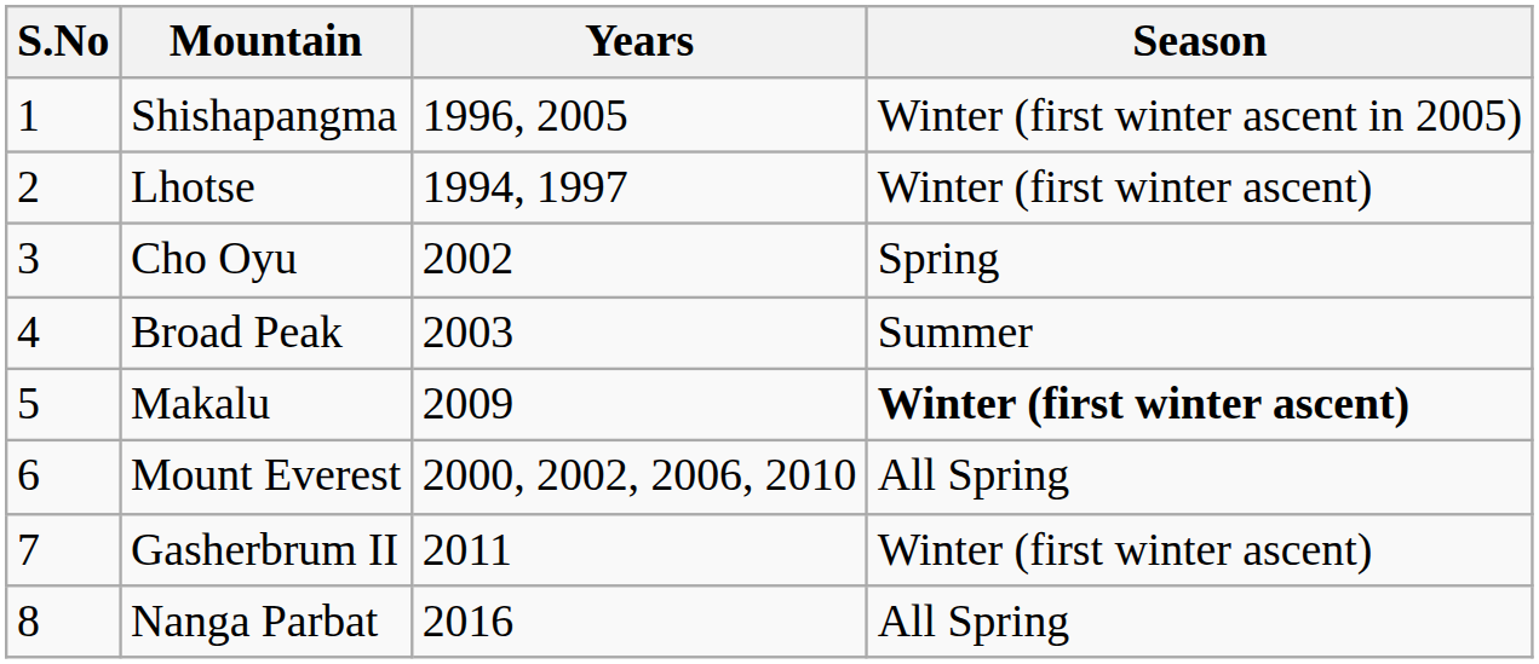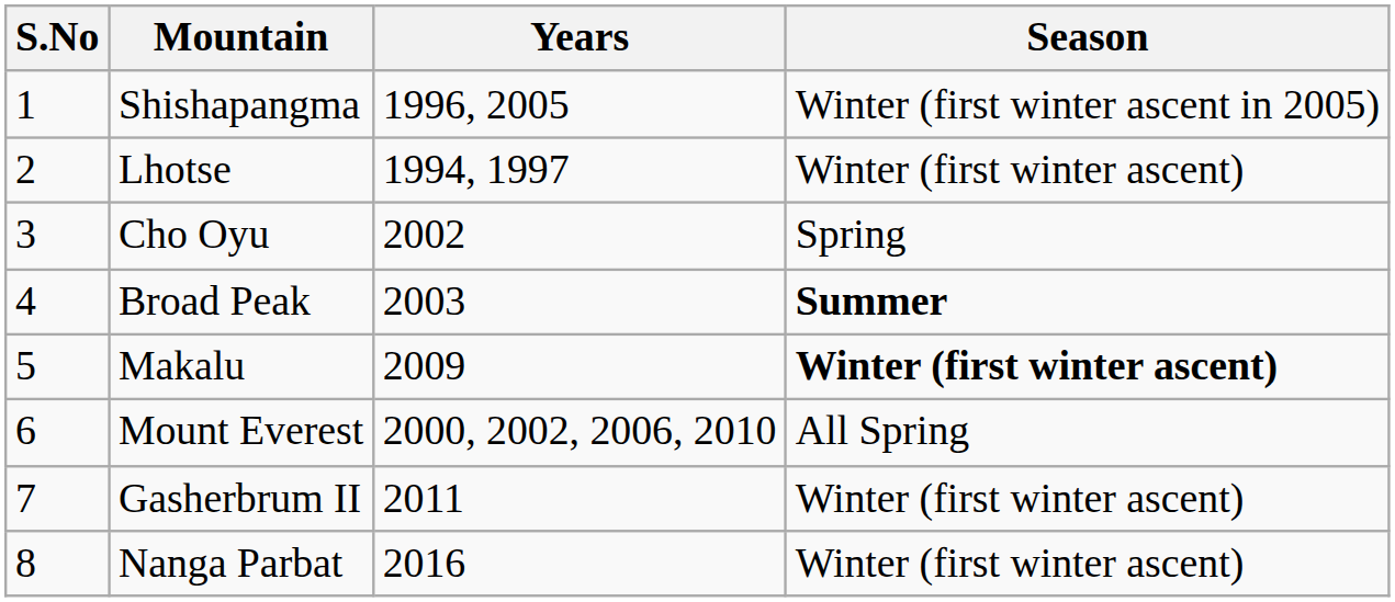Broad Peak | Season: normal -> bold
Nanga Parbat | Season: All Spring -> Winter (first winter ascent)
